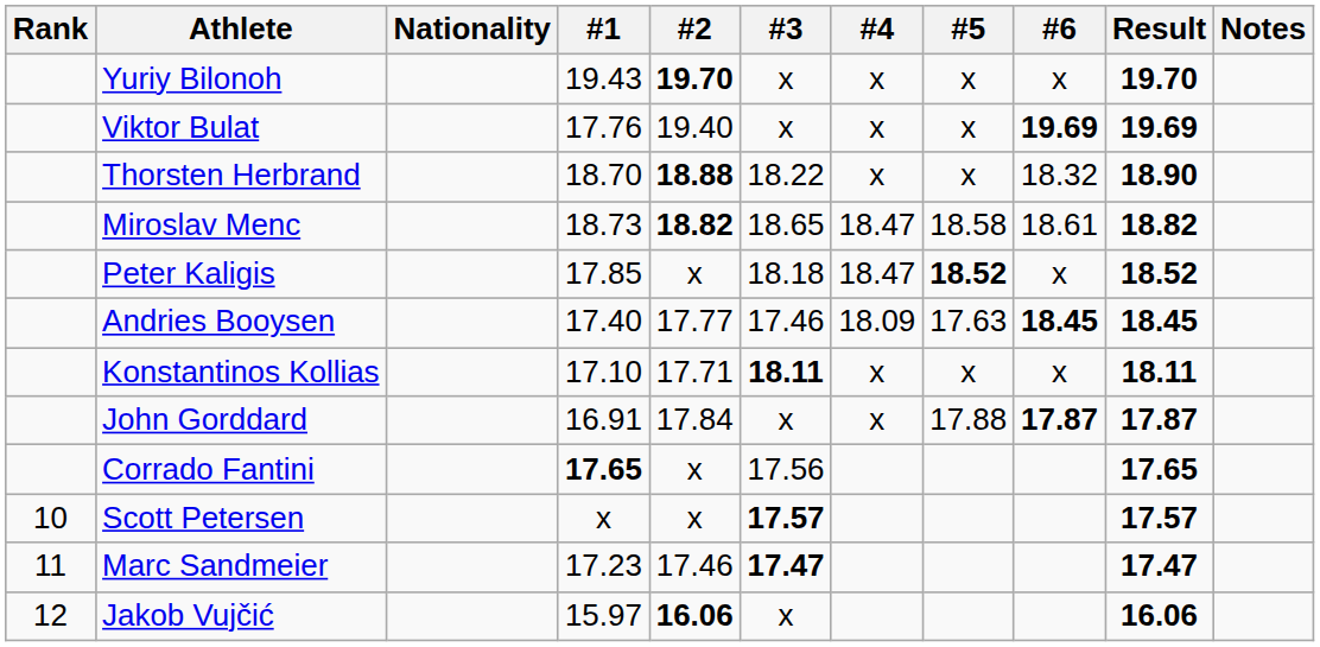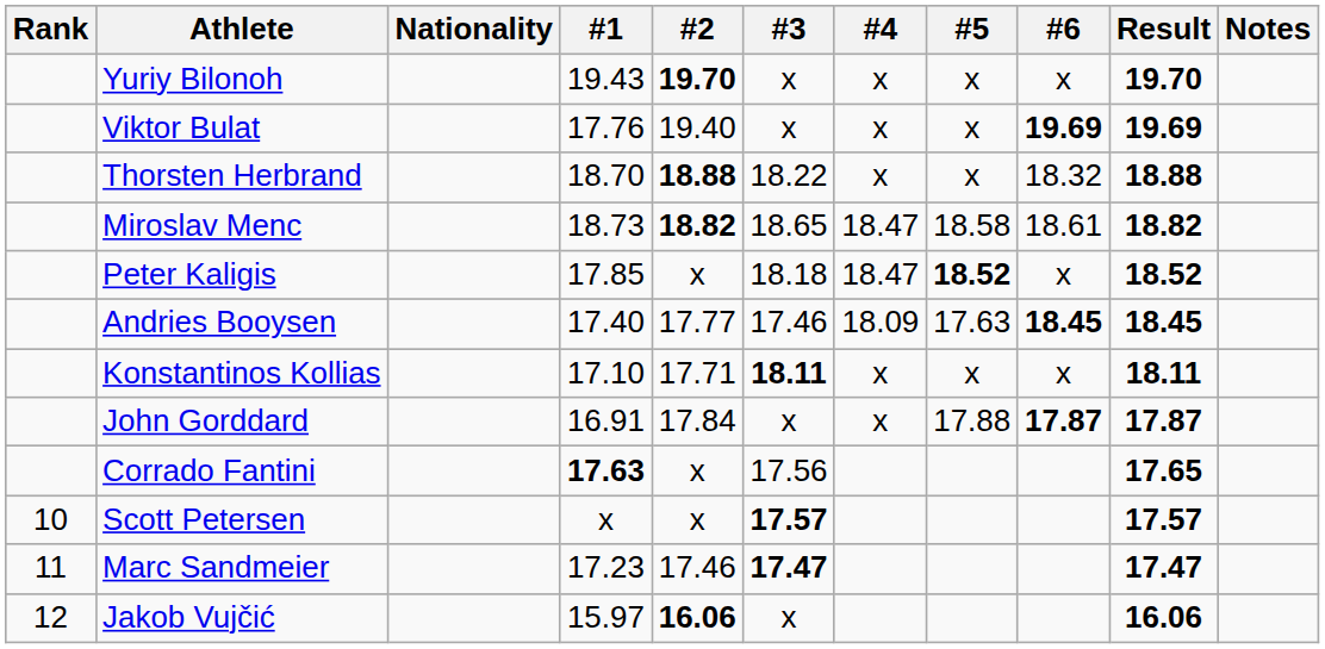Thorsten Herbrand | Result: 18.90 -> 18.88
Corrado Fantini | #1: 17.65 -> 17.63
